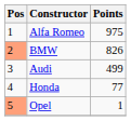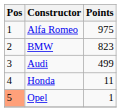BMW | Pos: lightsalmon background -> no background
BMW | Points: 826 -> 823
Honda | Points: 77 -> 11
